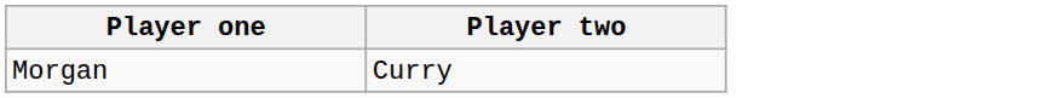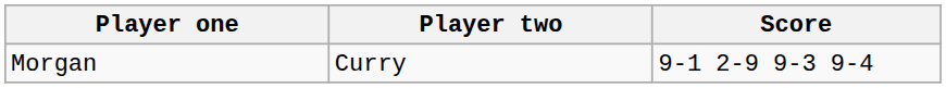+ column: Score | 9-1 2-9 9-3 9-4
